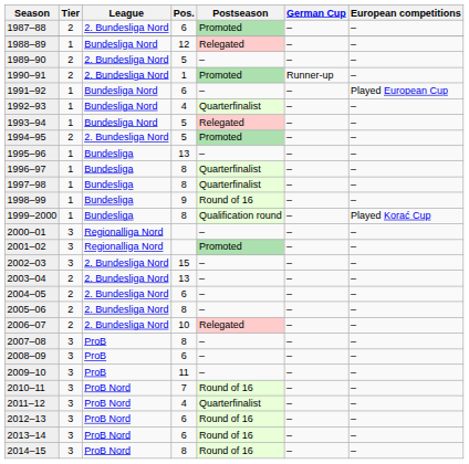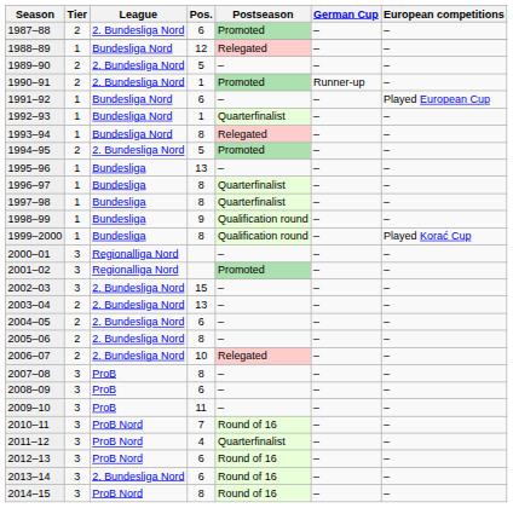1992–93 | Pos.: 4 -> 1
1993–94 | Pos.: 5 -> 8
1998–99 | Postseason: Round of 16 -> Qualification round
2013–14 | League: ProB Nord -> 2. Bundesliga Nord
